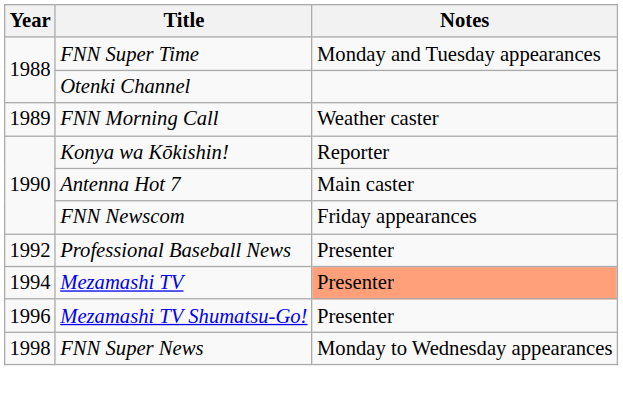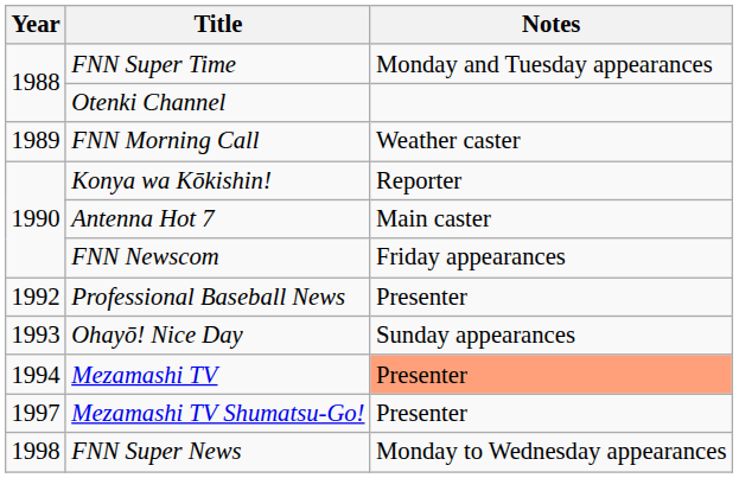+ row: 1993 | Ohayō! Nice Day | Sunday appearances
Mezamashi TV Shumatsu-Go! | Year: 1996 -> 1997
